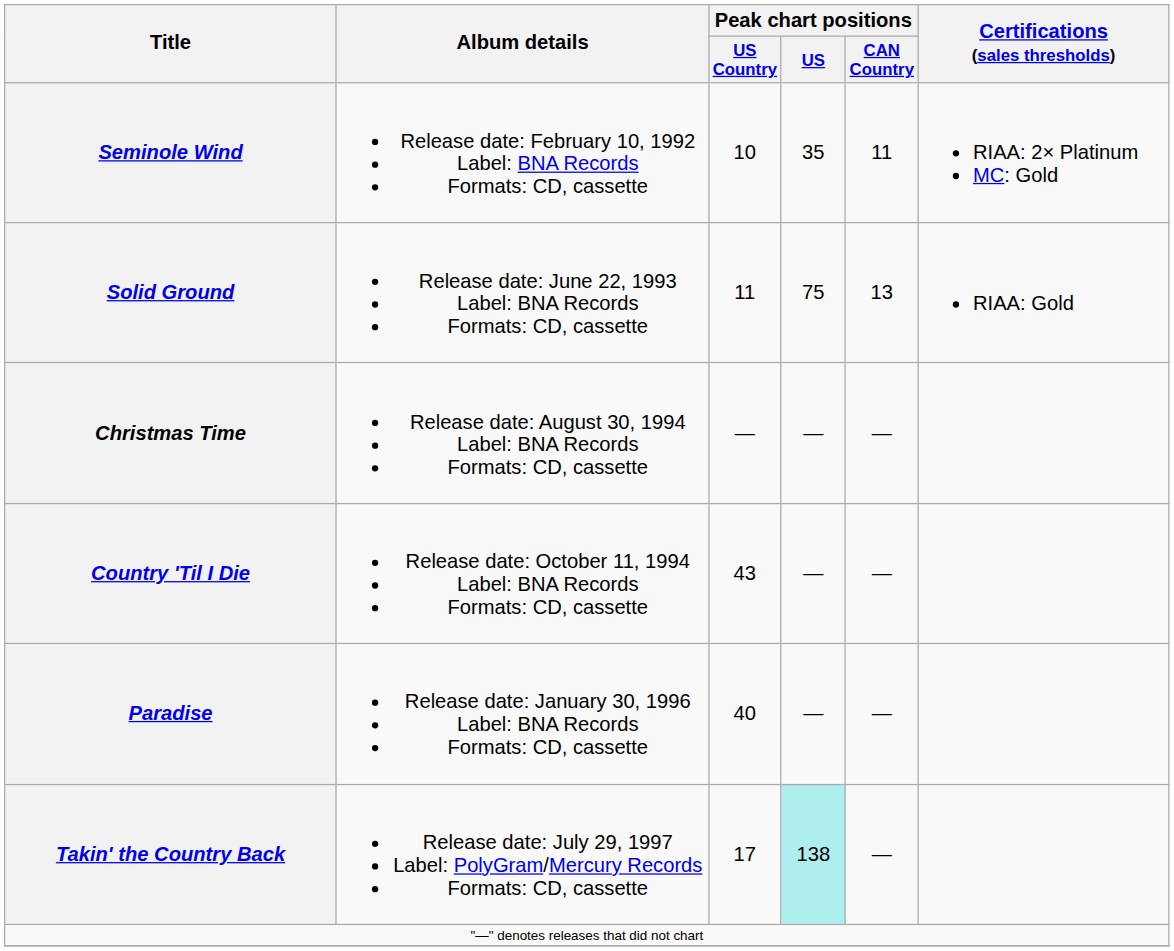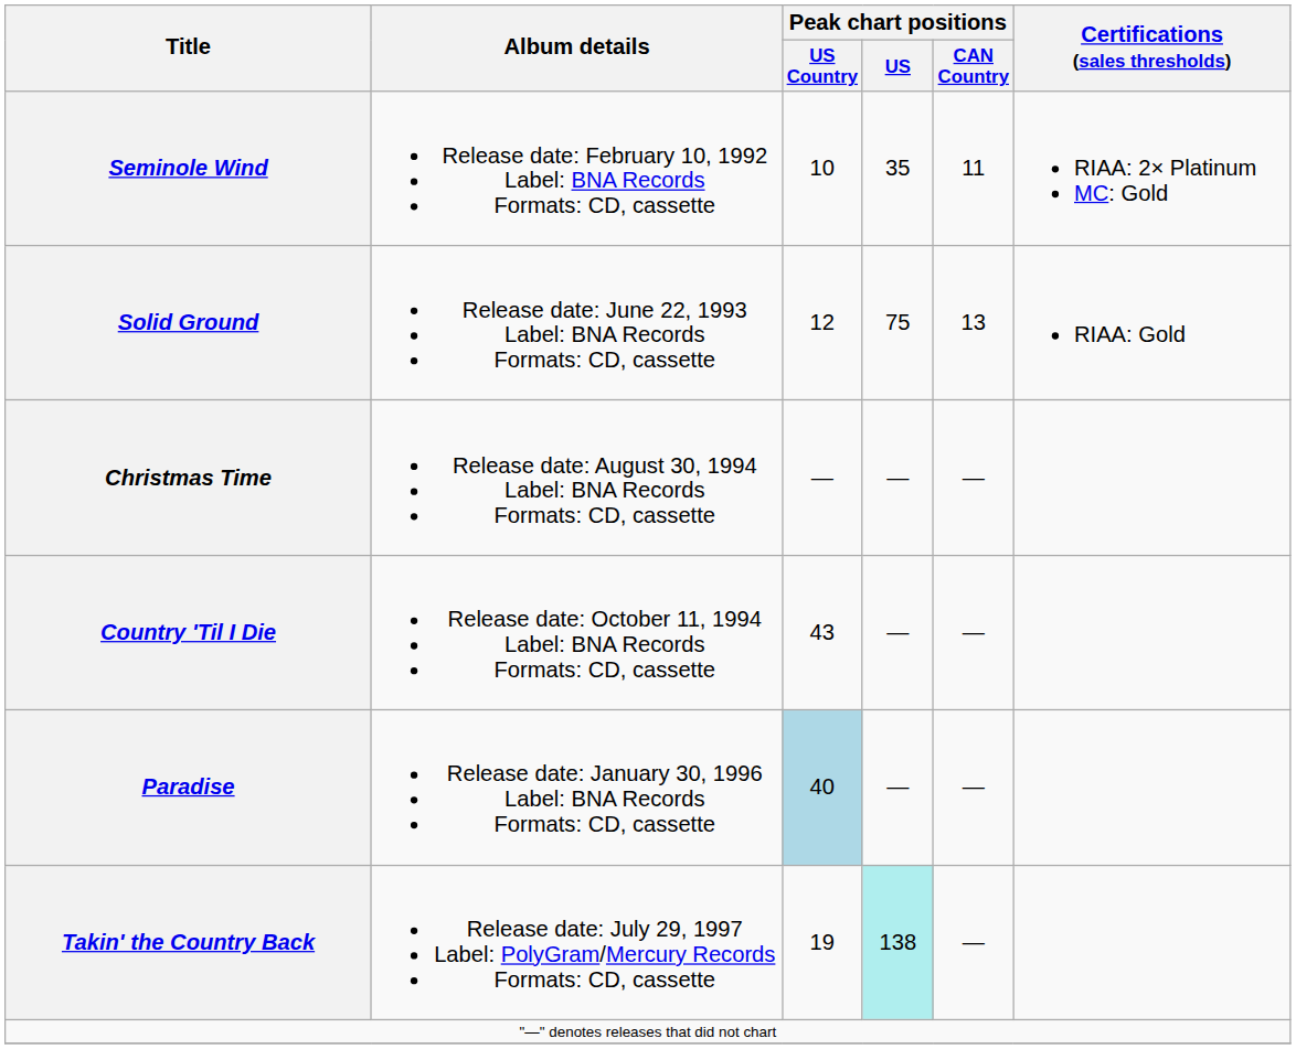Solid Ground | Peak chart positions / US Country: 11 -> 12
Paradise | Peak chart positions / US Country: no background -> lightblue background
Takin' the Country Back | Peak chart positions / US Country: 17 -> 19
